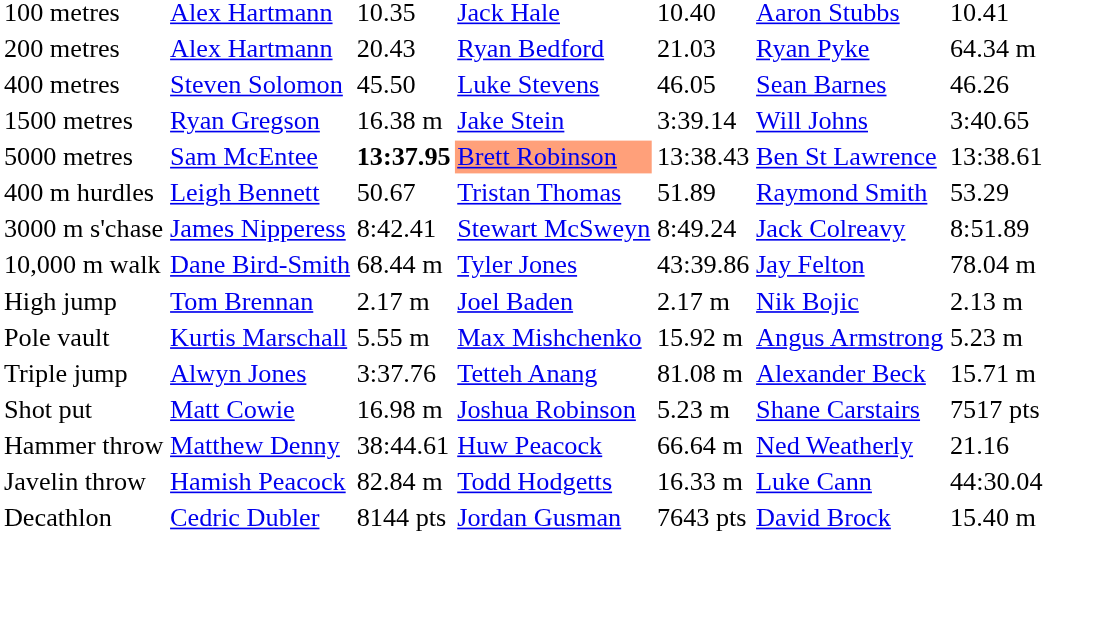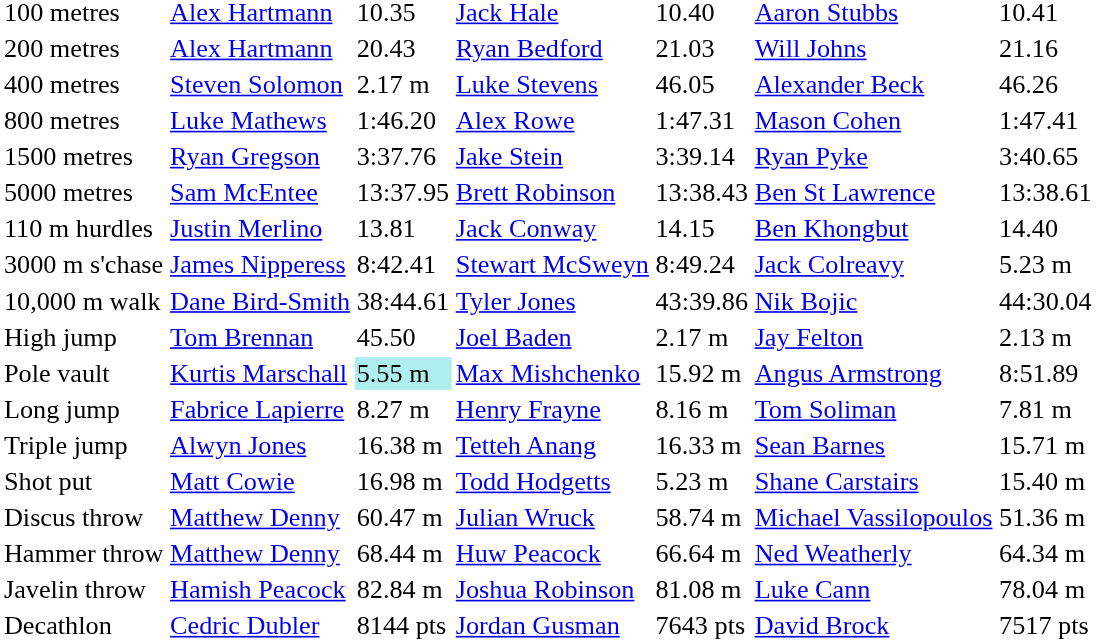200 metres | column 6: Ryan Pyke -> Will Johns
200 metres | column 7: 64.34 m -> 21.16
400 metres | column 3: 45.50 -> 2.17 m
400 metres | column 6: Sean Barnes -> Alexander Beck
+ row: 800 metres | Luke Mathews | 1:46.20 | Alex Rowe | 1:47.31 | Mason Cohen | 1:47.41
1500 metres | column 3: 16.38 m -> 3:37.76
1500 metres | column 6: Will Johns -> Ryan Pyke
5000 metres | column 3: bold -> normal
5000 metres | column 4: lightsalmon background -> no background
+ row: 110 m hurdles | Justin Merlino | 13.81 | Jack Conway | 14.15 | Ben Khongbut | 14.40
- row: 400 m hurdles | Leigh Bennett | 50.67 | Tristan Thomas | 51.89 | Raymond Smith | 53.29
3000 m s'chase | column 7: 8:51.89 -> 5.23 m
10,000 m walk | column 3: 68.44 m -> 38:44.61
10,000 m walk | column 6: Jay Felton -> Nik Bojic
10,000 m walk | column 7: 78.04 m -> 44:30.04
High jump | column 3: 2.17 m -> 45.50
High jump | column 6: Nik Bojic -> Jay Felton
Pole vault | column 3: no background -> paleturquoise background
Pole vault | column 7: 5.23 m -> 8:51.89
+ row: Long jump | Fabrice Lapierre | 8.27 m | Henry Frayne | 8.16 m | Tom Soliman | 7.81 m
Triple jump | column 3: 3:37.76 -> 16.38 m
Triple jump | column 5: 81.08 m -> 16.33 m
Triple jump | column 6: Alexander Beck -> Sean Barnes
Shot put | column 4: Joshua Robinson -> Todd Hodgetts
Shot put | column 7: 7517 pts -> 15.40 m
+ row: Discus throw | Matthew Denny | 60.47 m | Julian Wruck | 58.74 m | Michael Vassilopoulos | 51.36 m
Hammer throw | column 3: 38:44.61 -> 68.44 m
Hammer throw | column 7: 21.16 -> 64.34 m
Javelin throw | column 4: Todd Hodgetts -> Joshua Robinson
Javelin throw | column 5: 16.33 m -> 81.08 m
Javelin throw | column 7: 44:30.04 -> 78.04 m
Decathlon | column 7: 15.40 m -> 7517 pts
